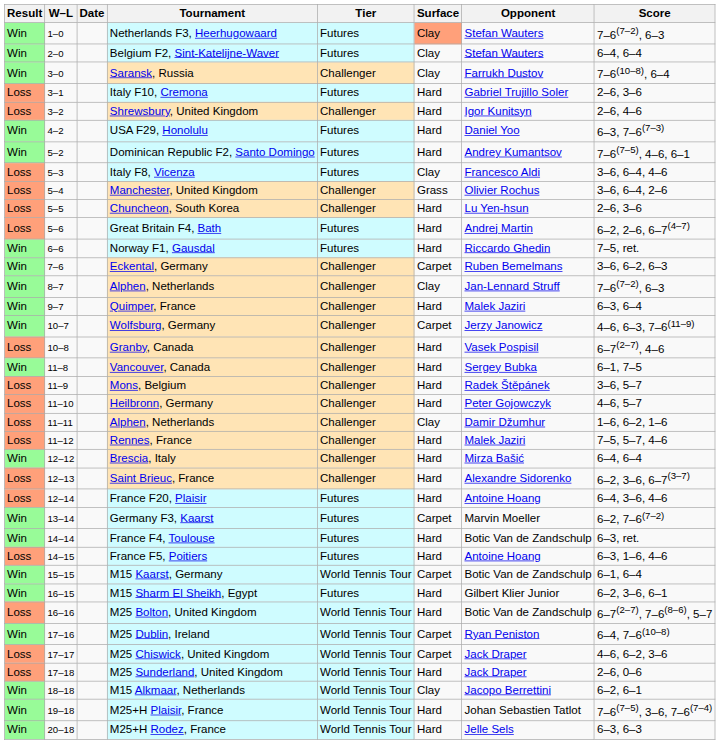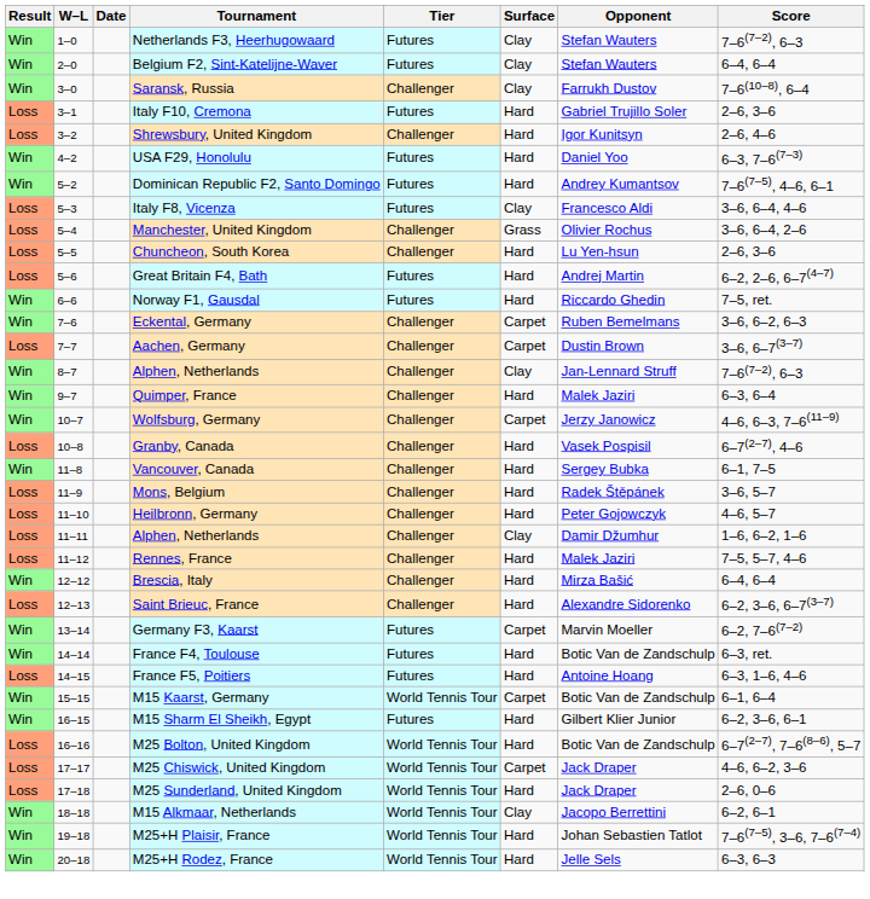Netherlands F3, Heerhugowaard | Surface: lightsalmon background -> no background
+ row: Loss | 7–7 | Aachen, Germany | Challenger | Carpet | Dustin Brown | 3–6, 6–7(3–7)
- row: Loss | 12–14 | France F20, Plaisir | Futures | Hard | Antoine Hoang | 6–4, 3–6, 4–6
- row: Win | 17–16 | M25 Dublin, Ireland | World Tennis Tour | Carpet | Ryan Peniston | 6–4, 7–6(10–8)
